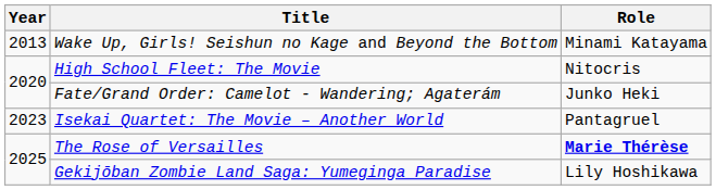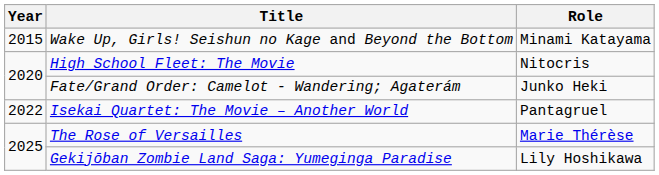Wake Up, Girls! Seishun no Kage and Beyond the Bottom | Year: 2013 -> 2015
Isekai Quartet: The Movie – Another World | Year: 2023 -> 2022
The Rose of Versailles | Role: bold -> normal
